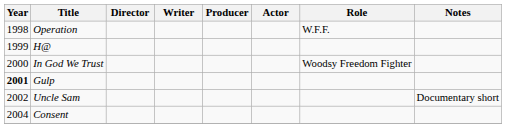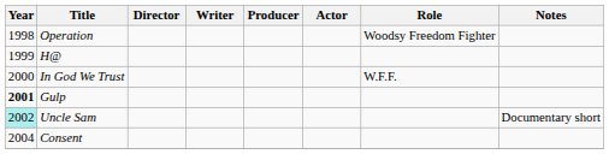Operation | Role: W.F.F. -> Woodsy Freedom Fighter
In God We Trust | Role: Woodsy Freedom Fighter -> W.F.F.
Uncle Sam | Year: no background -> paleturquoise background
